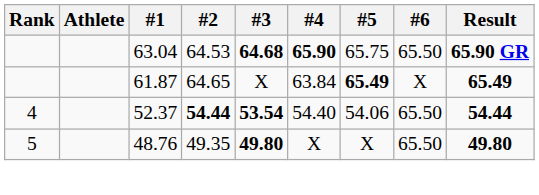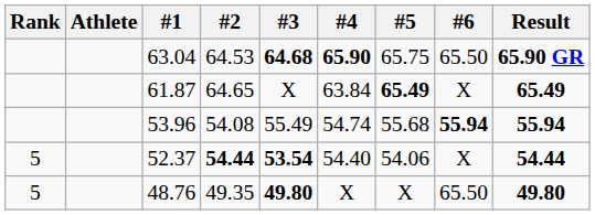+ row: 53.96 | 54.08 | 55.49 | 54.74 | 55.68 | 55.94 | 55.94
52.37 | Rank: 4 -> 5
52.37 | #6: 65.50 -> X
